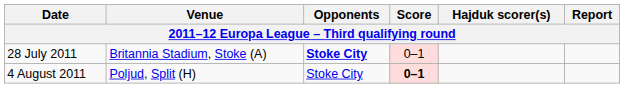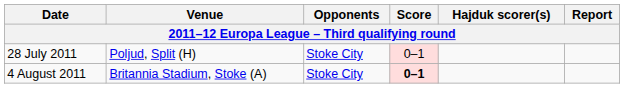28 July 2011 | Venue: Britannia Stadium, Stoke (A) -> Poljud, Split (H)
28 July 2011 | Opponents: bold -> normal
4 August 2011 | Venue: Poljud, Split (H) -> Britannia Stadium, Stoke (A)
